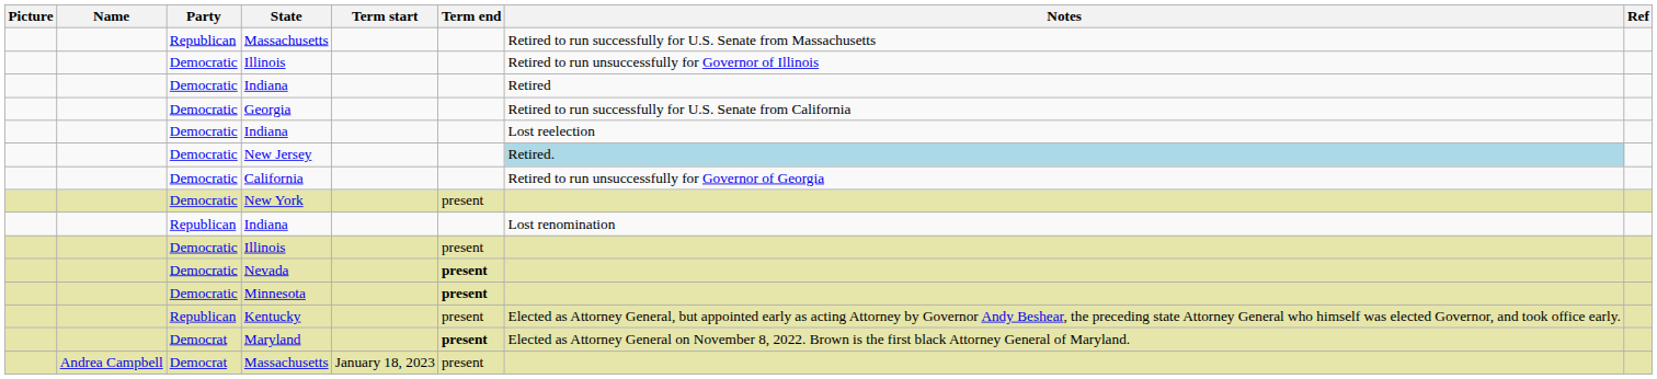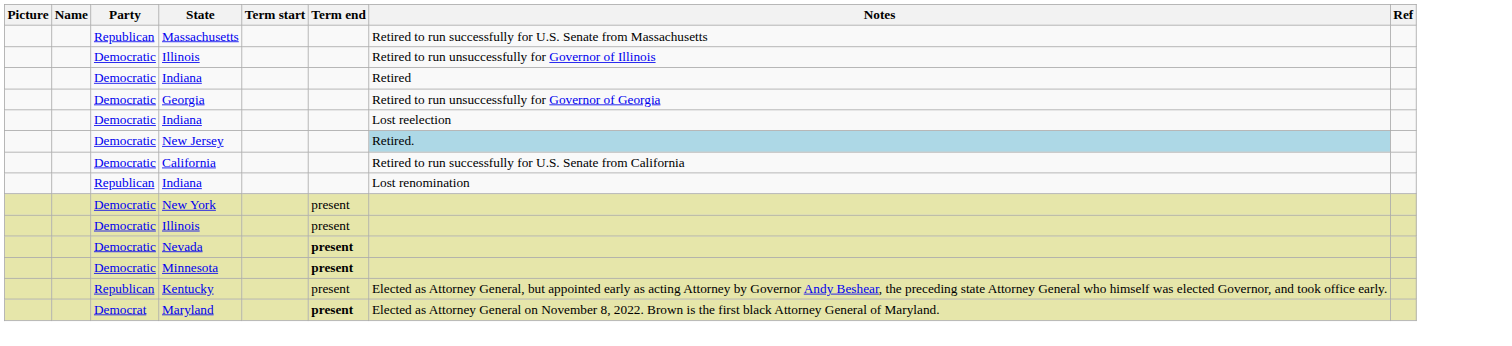Georgia | Notes: Retired to run successfully for U.S. Senate from California -> Retired to run unsuccessfully for Governor of Georgia
California | Notes: Retired to run unsuccessfully for Governor of Georgia -> Retired to run successfully for U.S. Senate from California
rows swapped: Republican / Indiana <-> New York
- row: Andrea Campbell | Democrat | Massachusetts | January 18, 2023 | present
